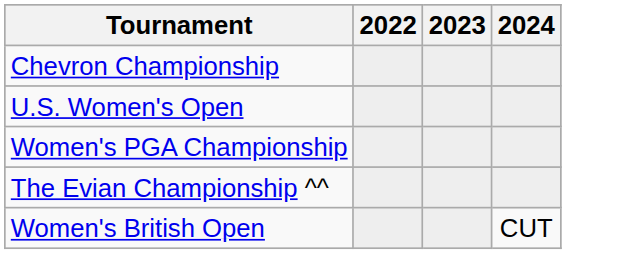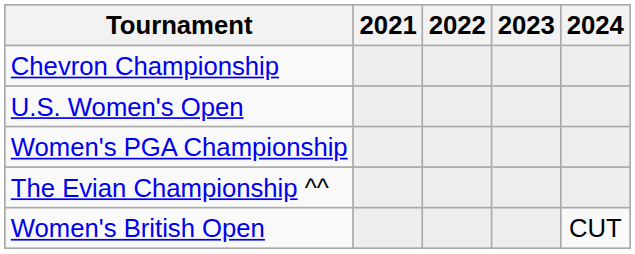+ column: 2021
